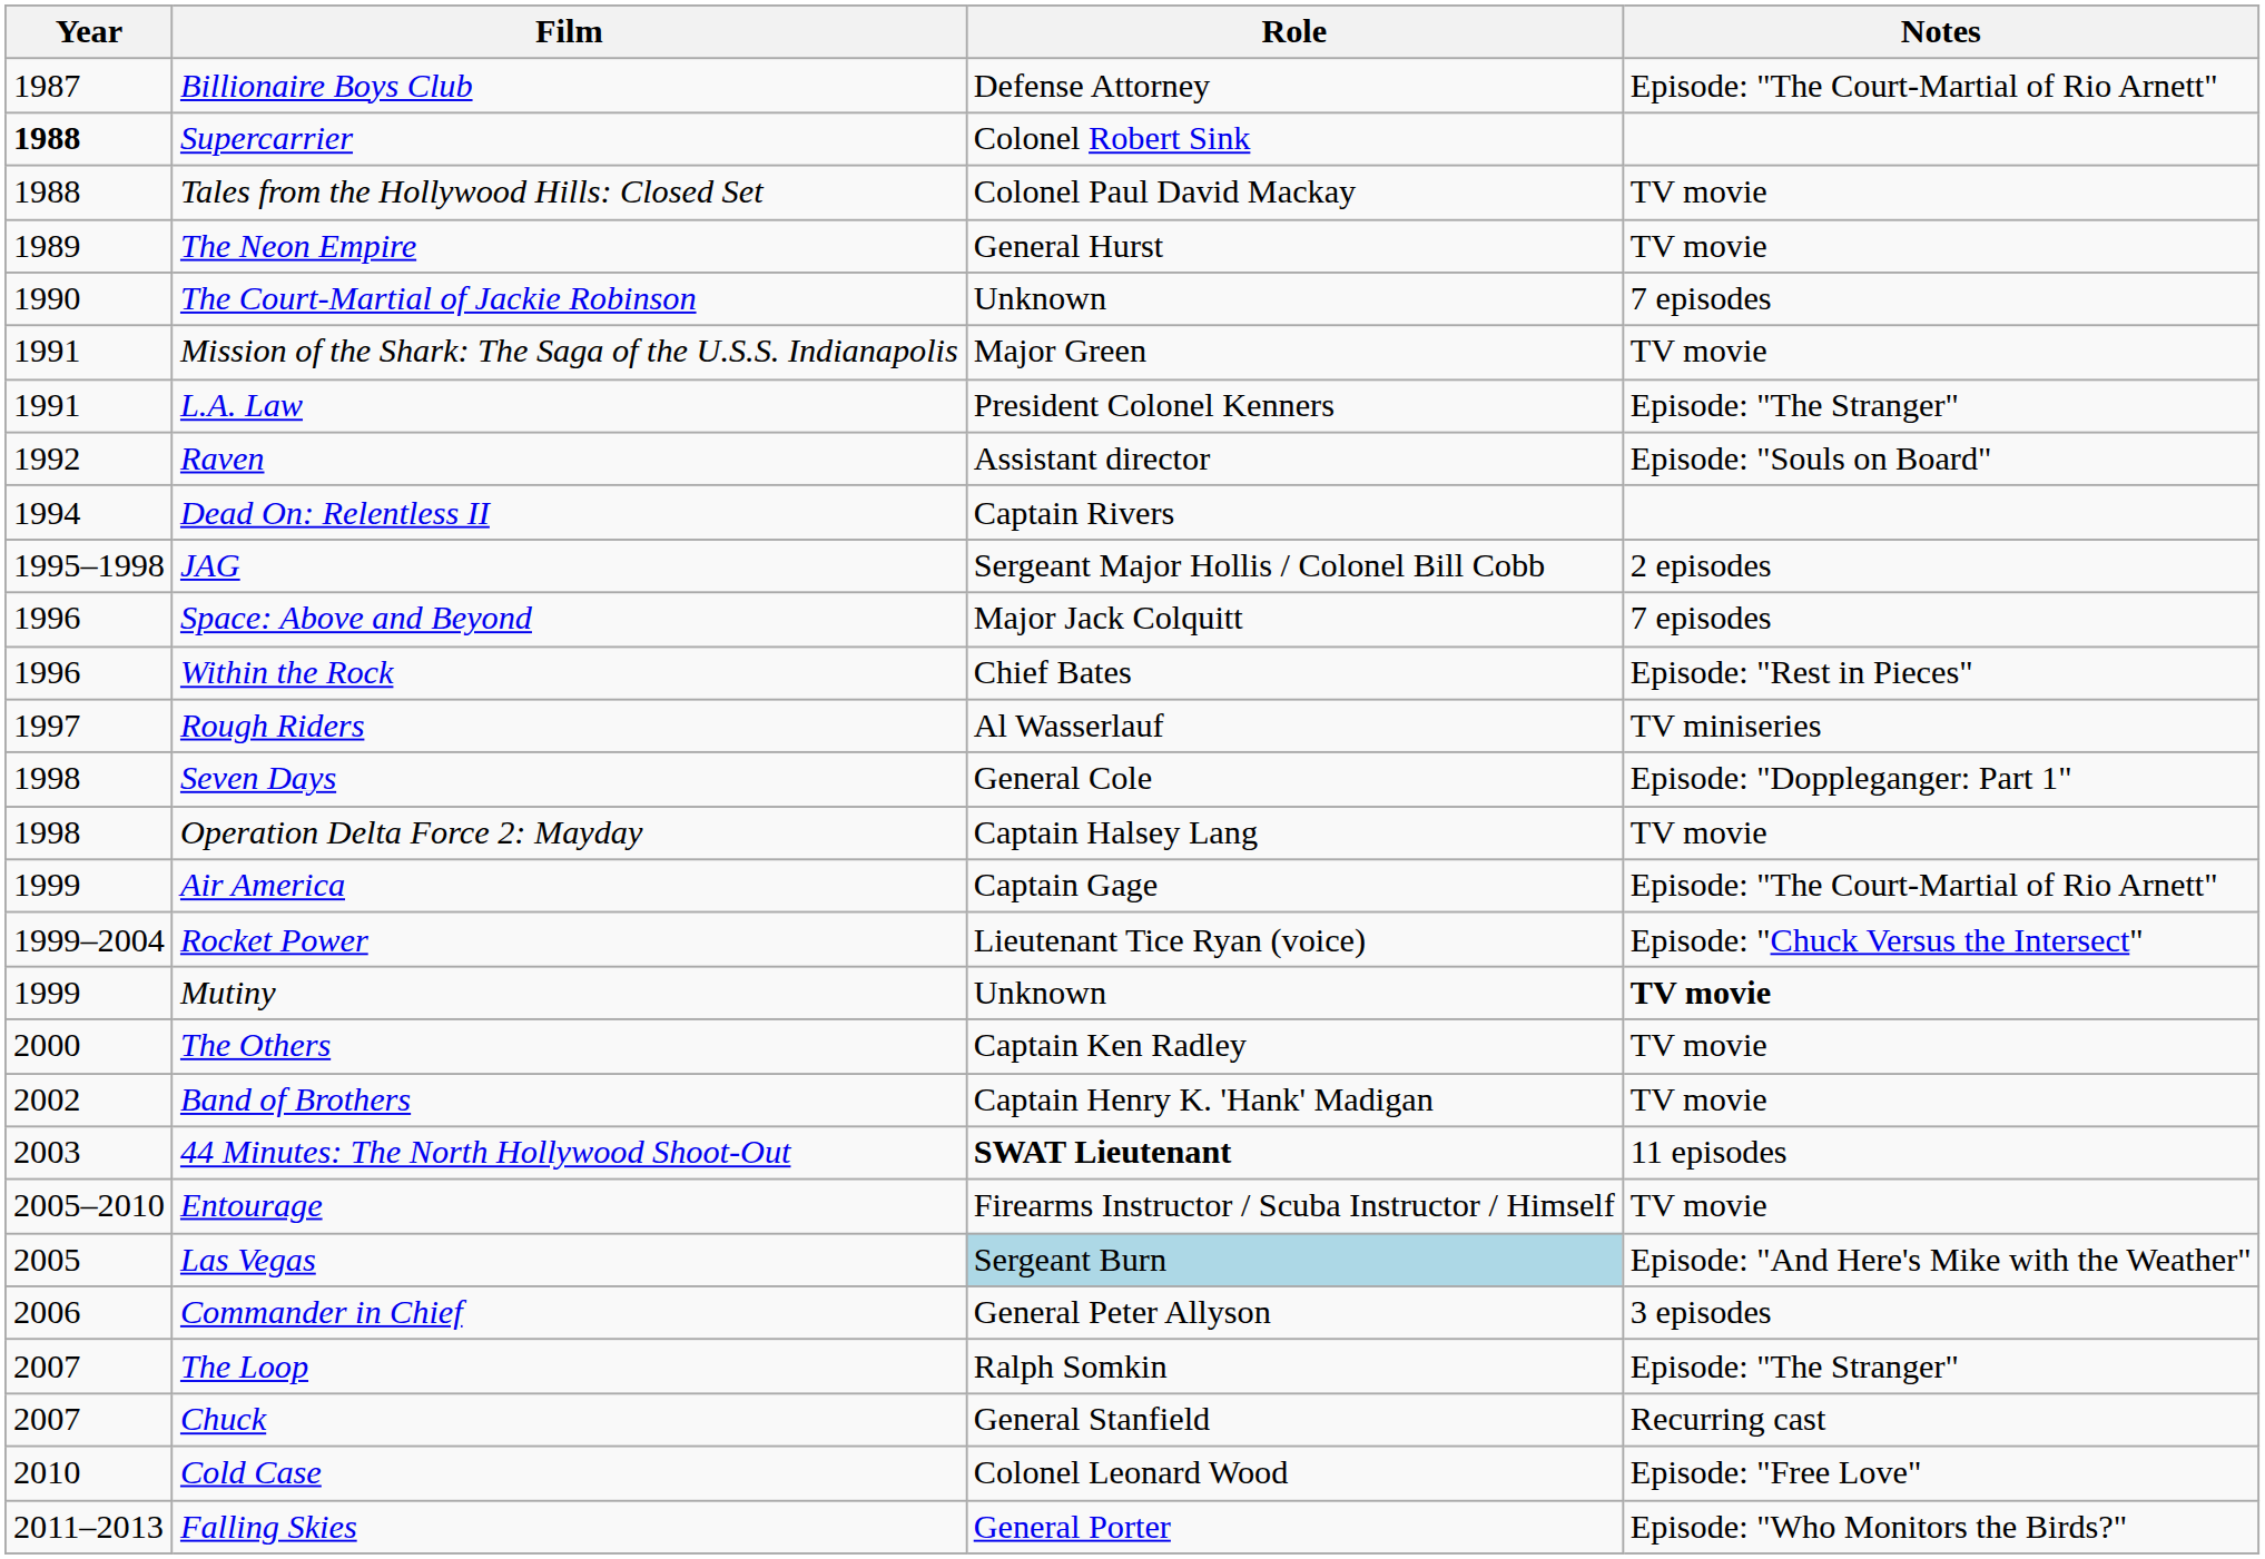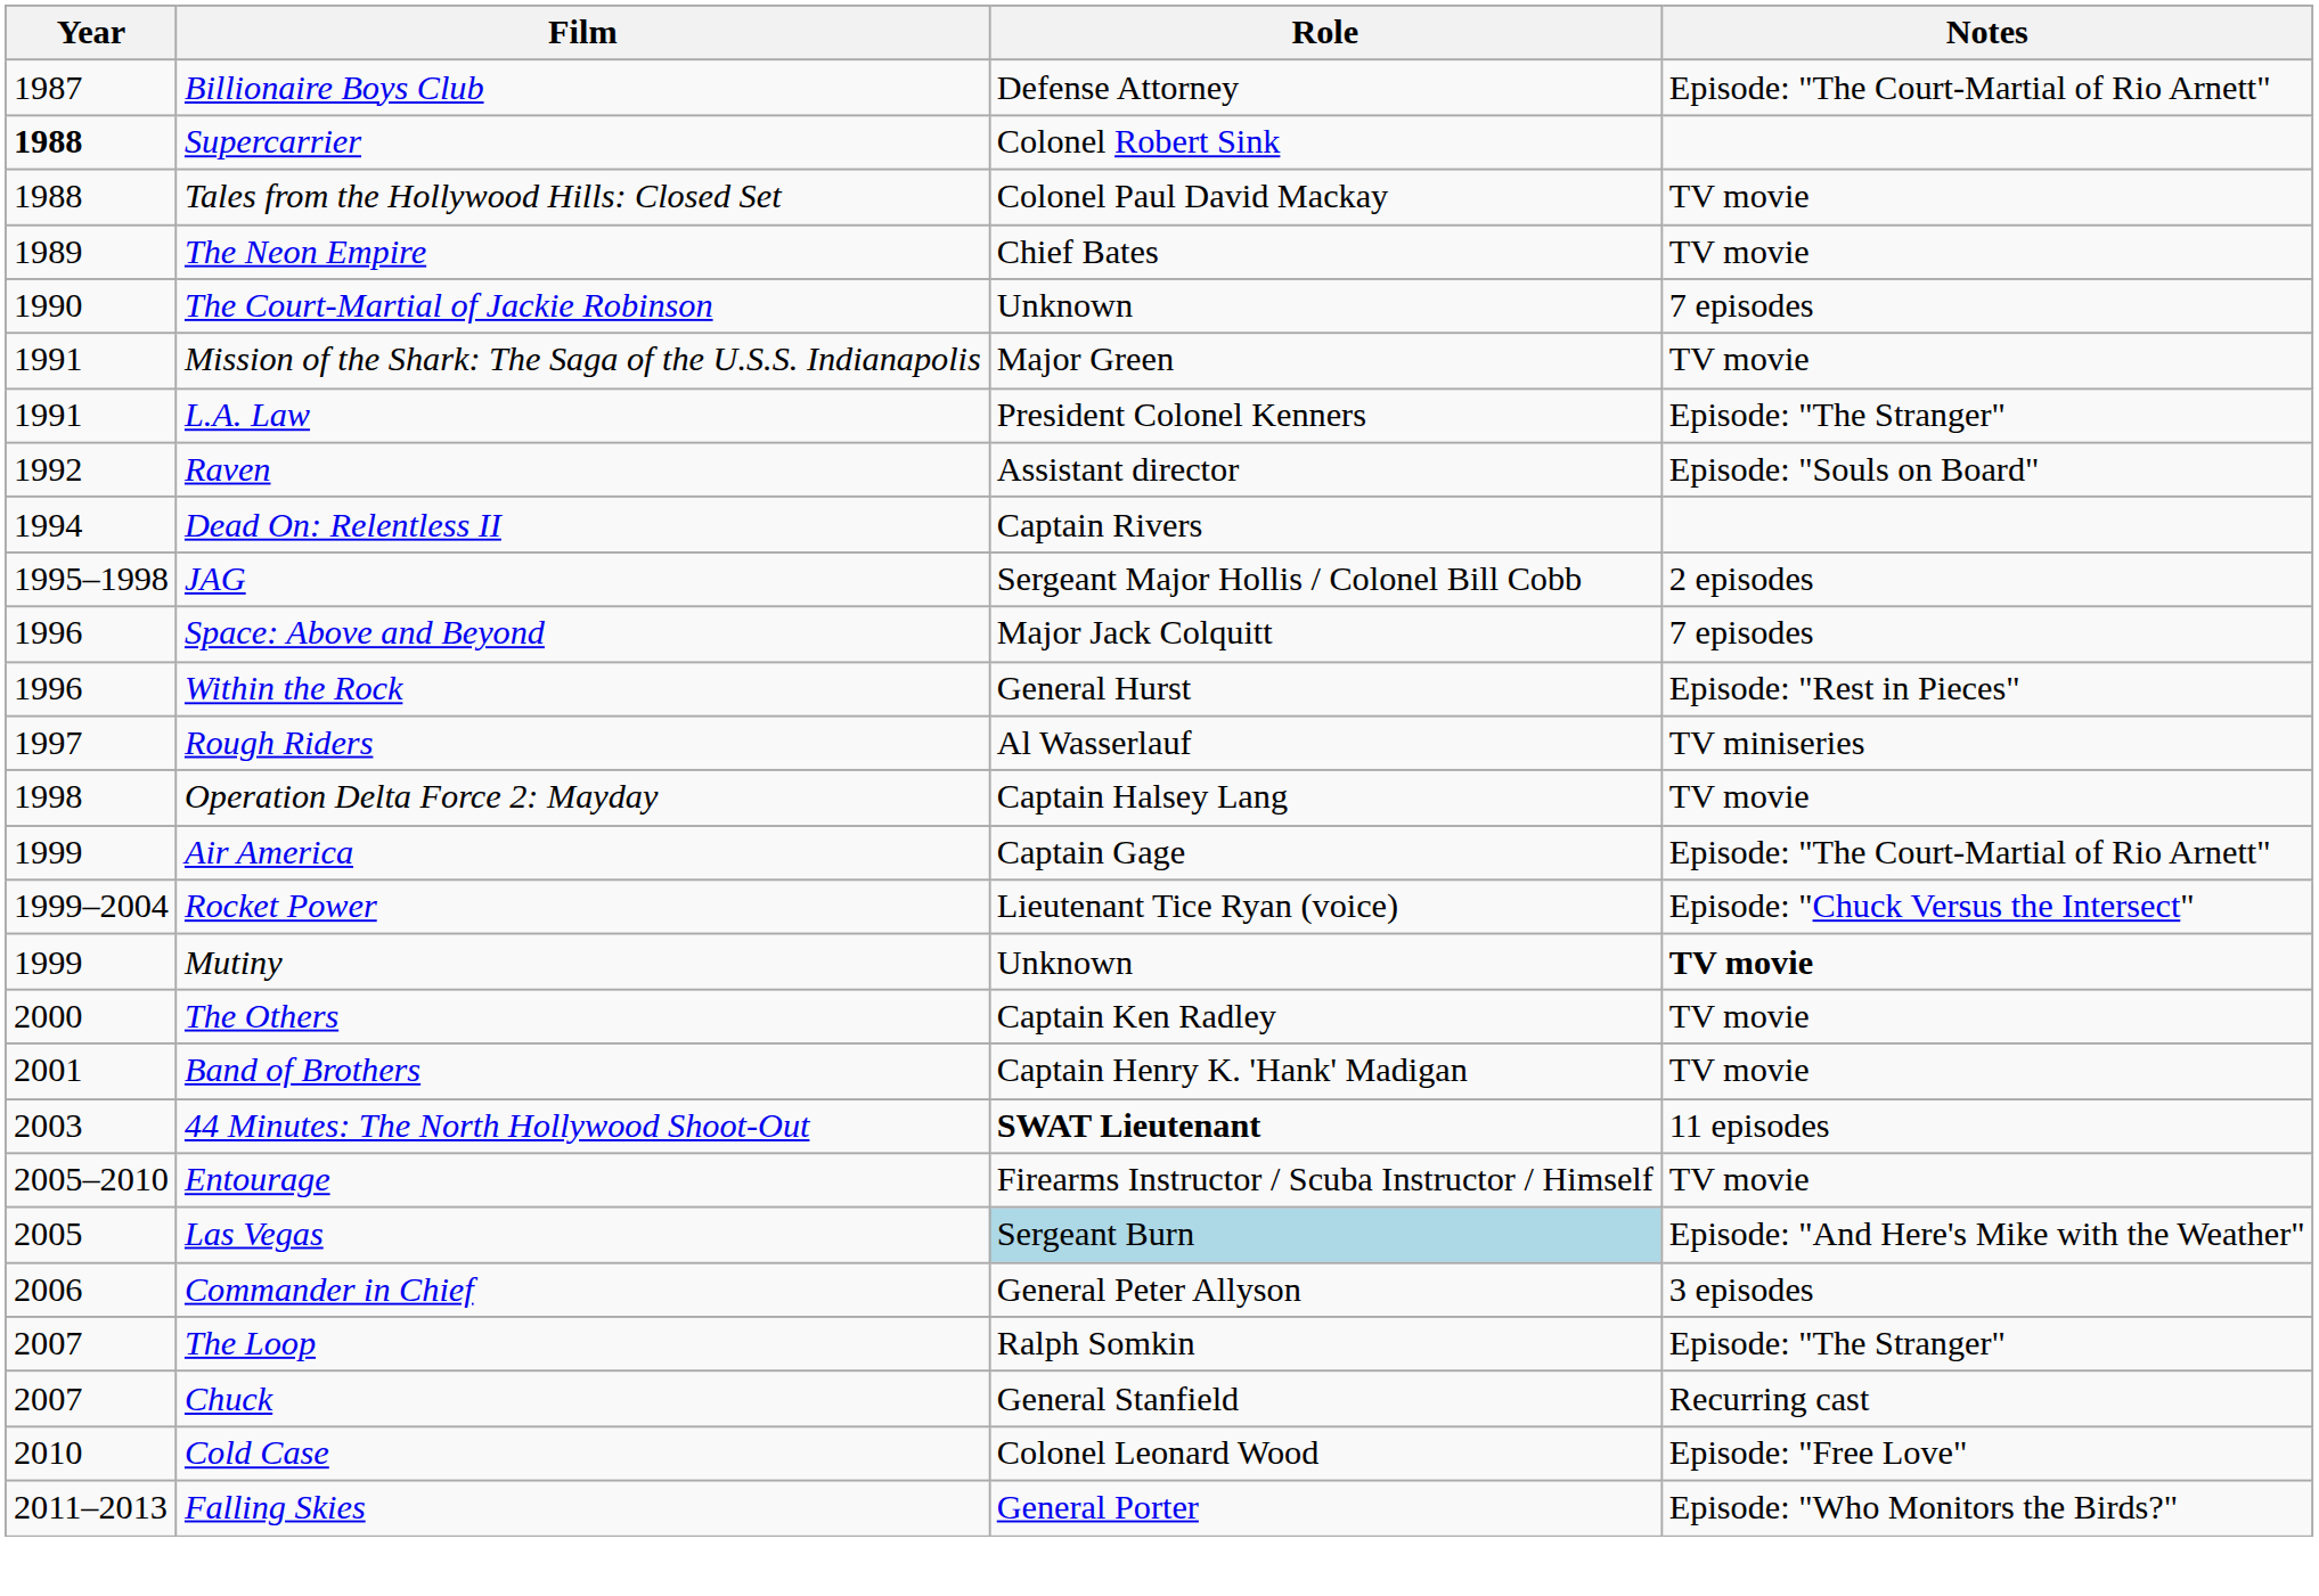The Neon Empire | Role: General Hurst -> Chief Bates
Within the Rock | Role: Chief Bates -> General Hurst
- row: 1998 | Seven Days | General Cole | Episode: "Doppleganger: Part 1"
Band of Brothers | Year: 2002 -> 2001
